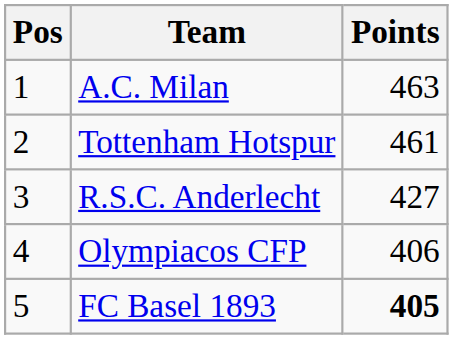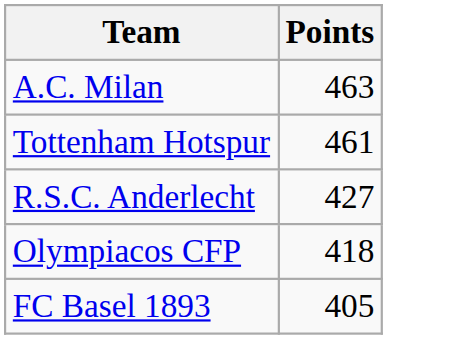- column: Pos | 1 | 2 | 3 | 4 | 5
Olympiacos CFP | Points: 406 -> 418
FC Basel 1893 | Points: bold -> normal
